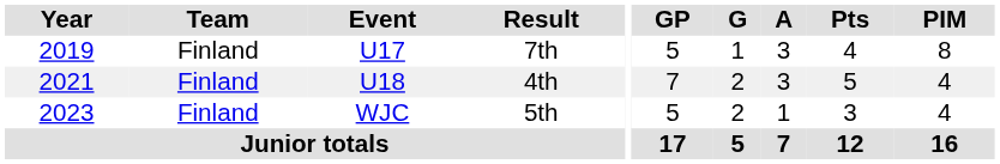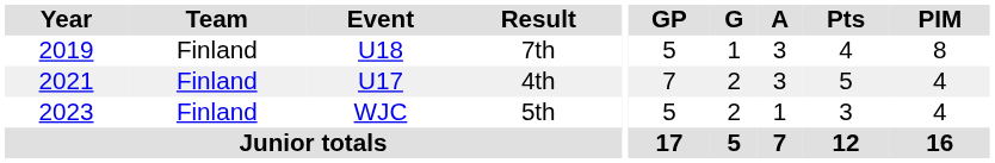7th | Event: U17 -> U18
4th | Event: U18 -> U17
